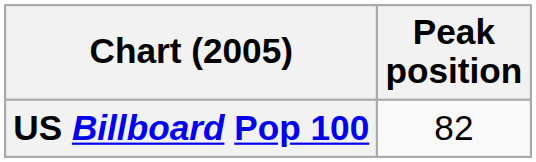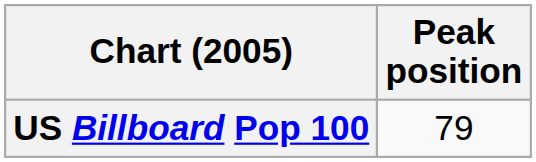US Billboard Pop 100 | Peak position: 82 -> 79
